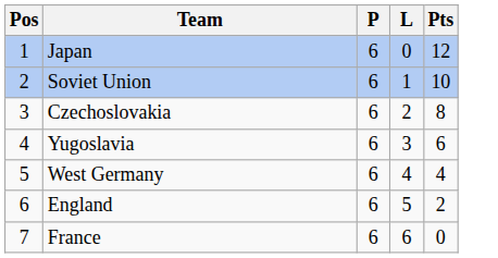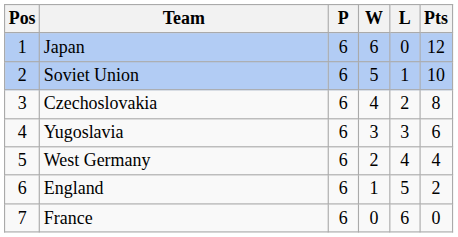+ column: W | 6 | 5 | 4 | 3 | 2 | 1 | 0
